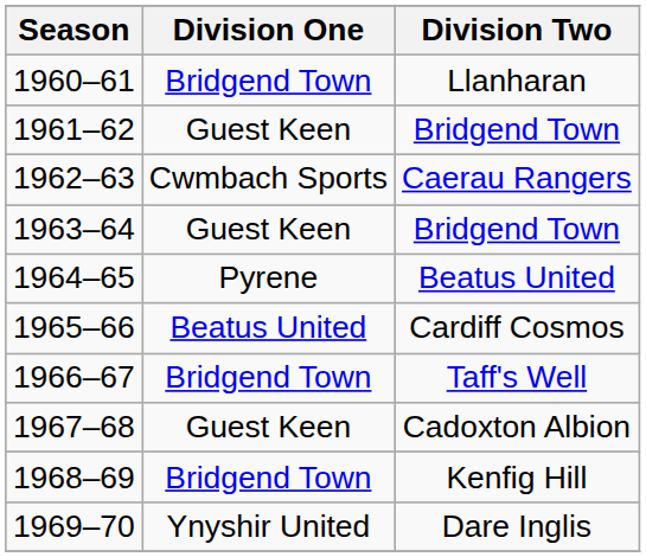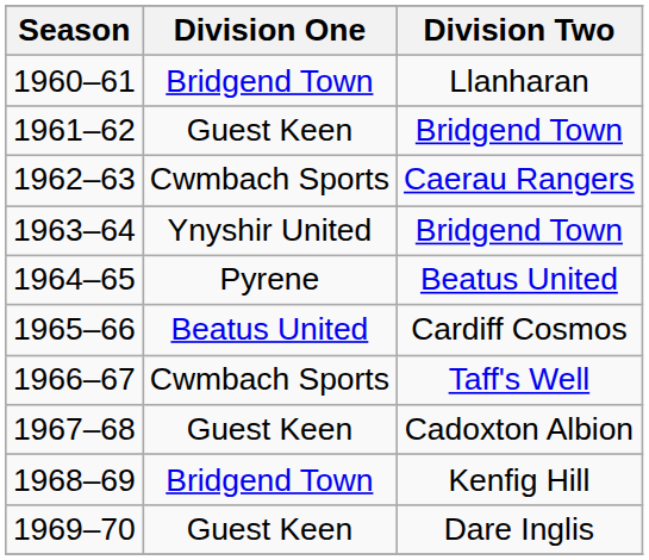1963–64 / Bridgend Town | Division One: Guest Keen -> Ynyshir United
Taff's Well | Division One: Bridgend Town -> Cwmbach Sports
Dare Inglis | Division One: Ynyshir United -> Guest Keen
